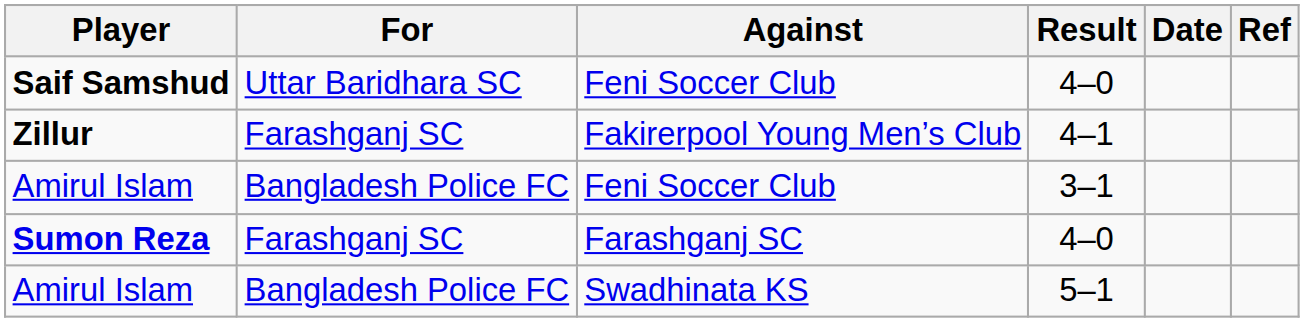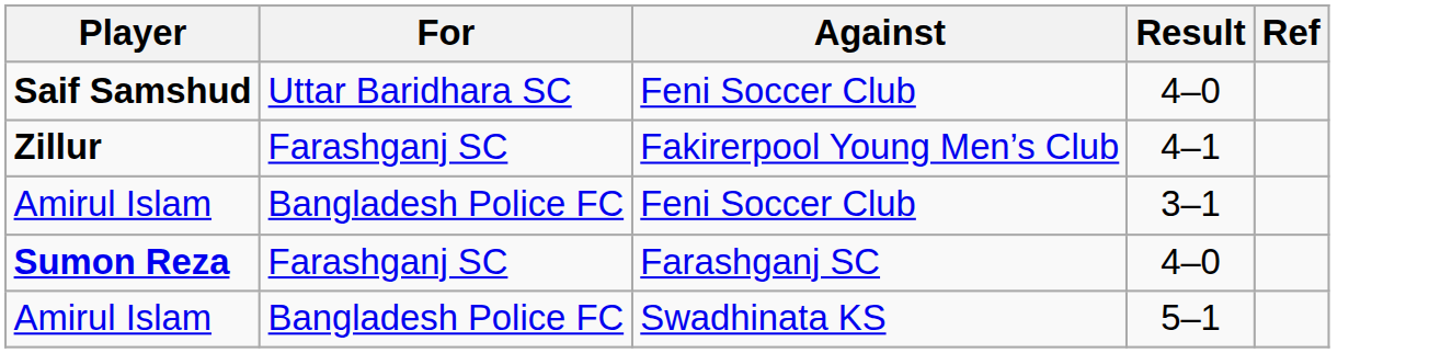- column: Date
